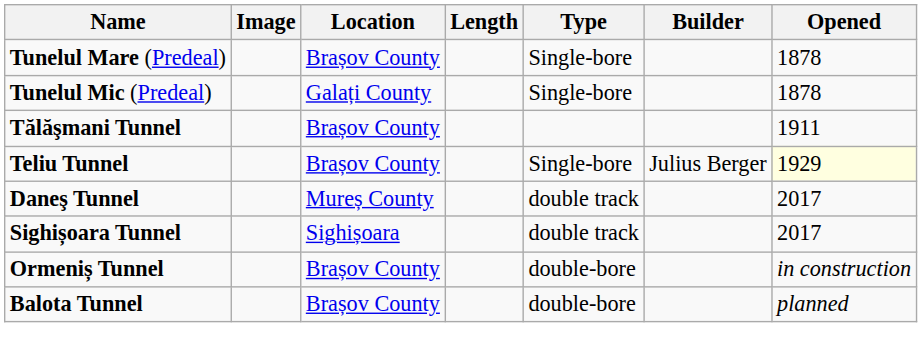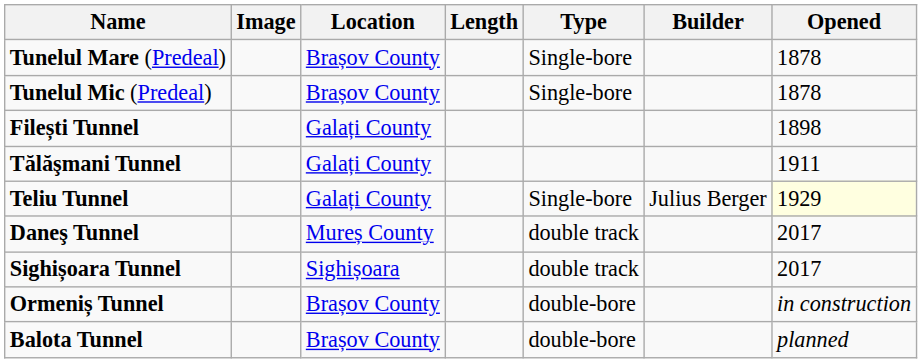Tunelul Mic (Predeal) | Location: Galați County -> Brașov County
+ row: Filești Tunnel | Galați County | 1898
Tălăşmani Tunnel | Location: Brașov County -> Galați County
Teliu Tunnel | Location: Brașov County -> Galați County
